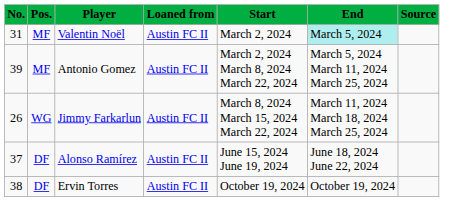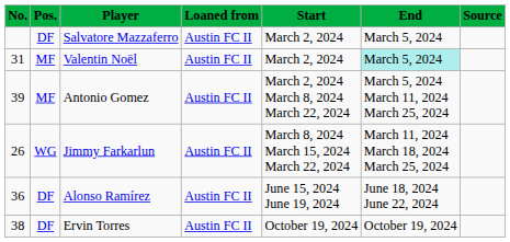+ row: DF | Salvatore Mazzaferro | Austin FC II | March 2, 2024 | March 5, 2024
Alonso Ramírez | No.: 37 -> 36
